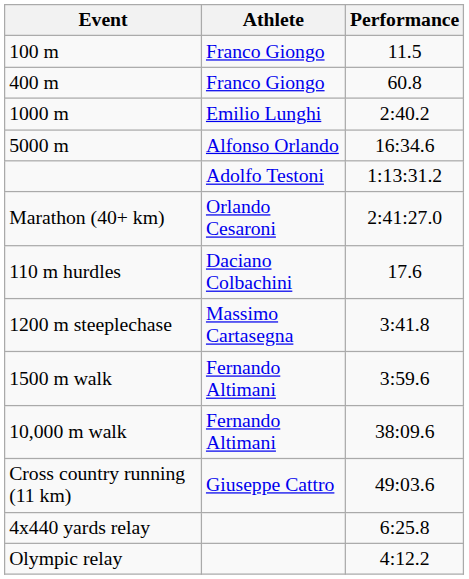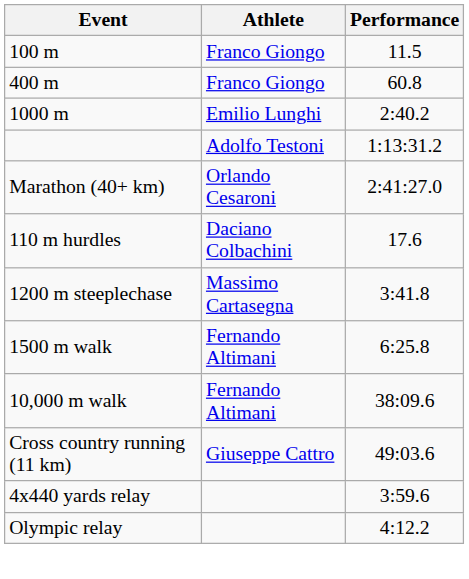- row: 5000 m | Alfonso Orlando | 16:34.6
1500 m walk | Performance: 3:59.6 -> 6:25.8
4x440 yards relay | Performance: 6:25.8 -> 3:59.6
